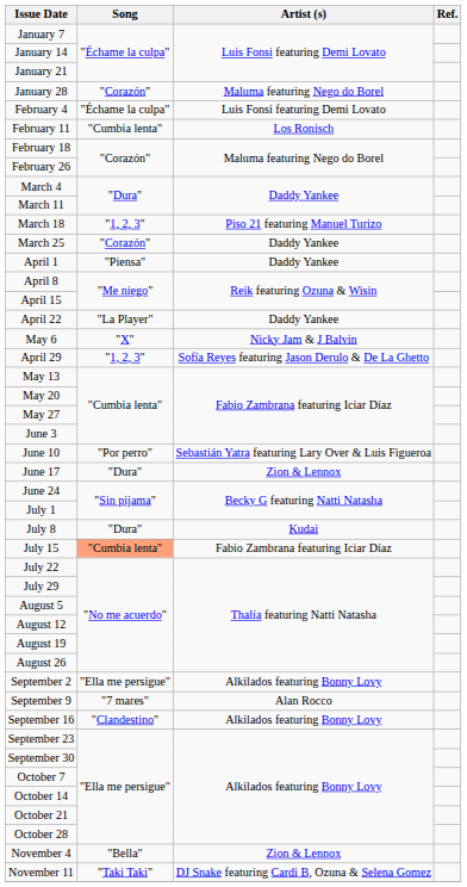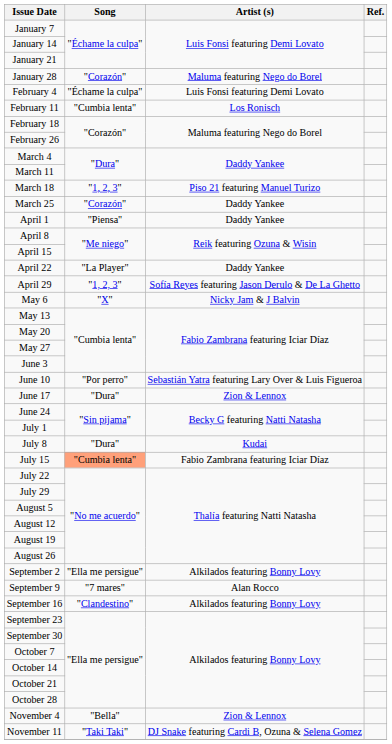rows swapped: April 29 <-> May 6
